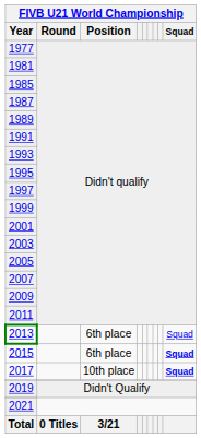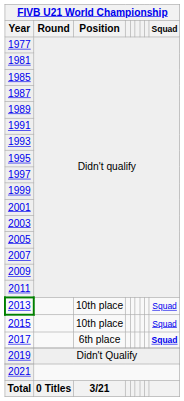2013 | FIVB U21 World Championship / Position: 6th place -> 10th place
2015 | FIVB U21 World Championship / Position: 6th place -> 10th place
2015 | FIVB U21 World Championship / Squad: bold -> normal
2017 | FIVB U21 World Championship / Position: 10th place -> 6th place
